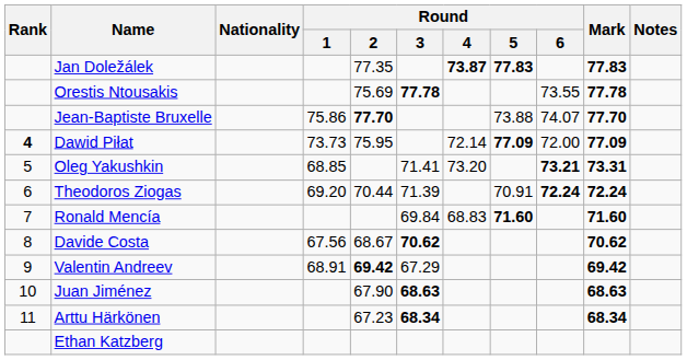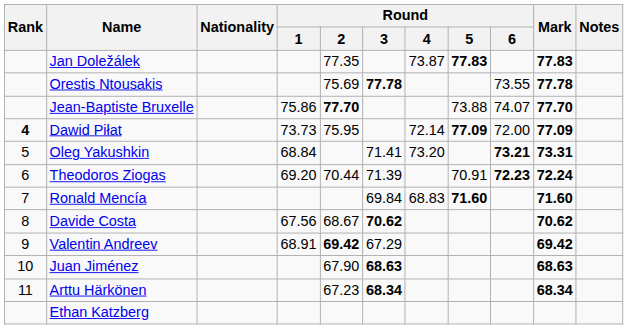Jan Doležálek | Round / 4: bold -> normal
Oleg Yakushkin | Round / 1: 68.85 -> 68.84
Theodoros Ziogas | Round / 6: 72.24 -> 72.23
